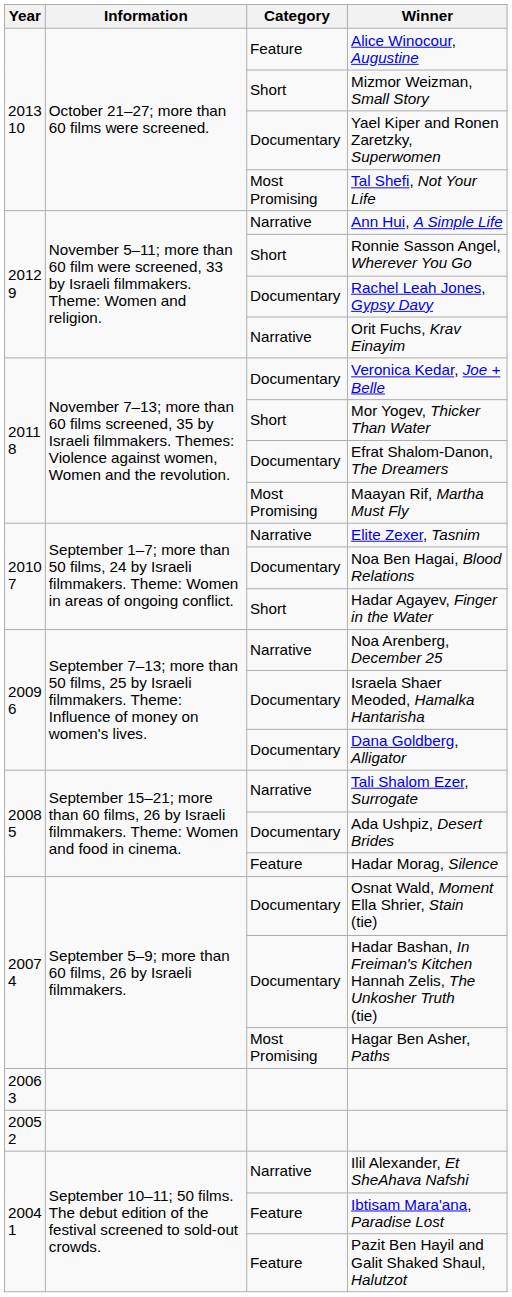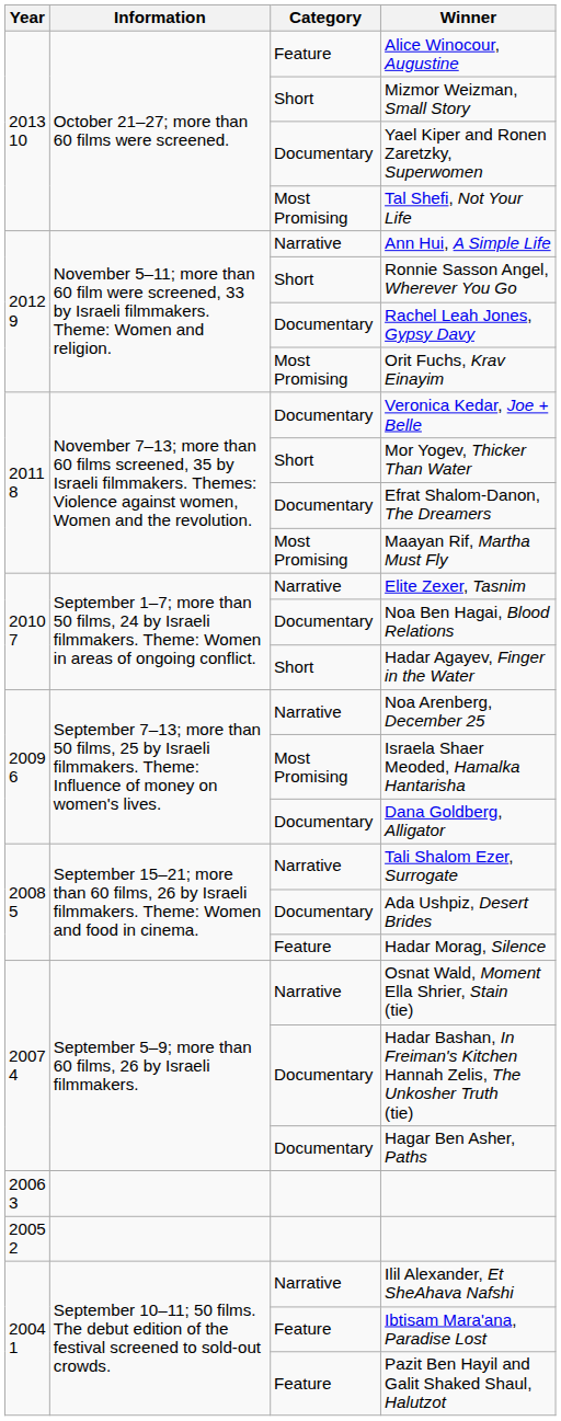Orit Fuchs, Krav Einayim | Category: Narrative -> Most Promising
Israela Shaer Meoded, Hamalka Hantarisha | Category: Documentary -> Most Promising
Osnat Wald, Moment Ella Shrier, Stain (tie) | Category: Documentary -> Narrative
Hagar Ben Asher, Paths | Category: Most Promising -> Documentary
